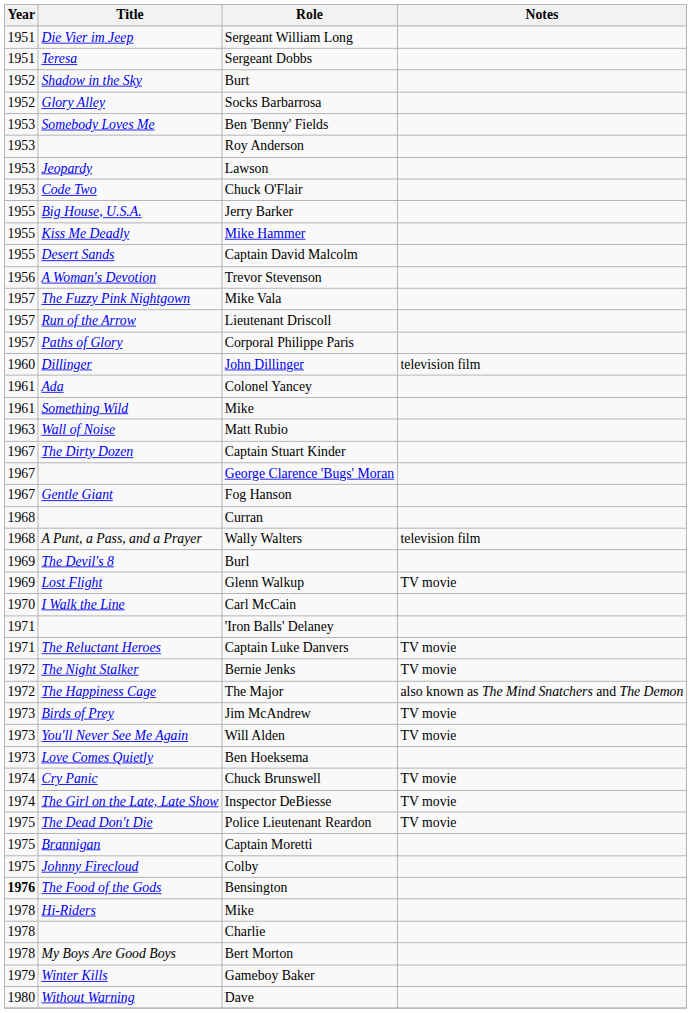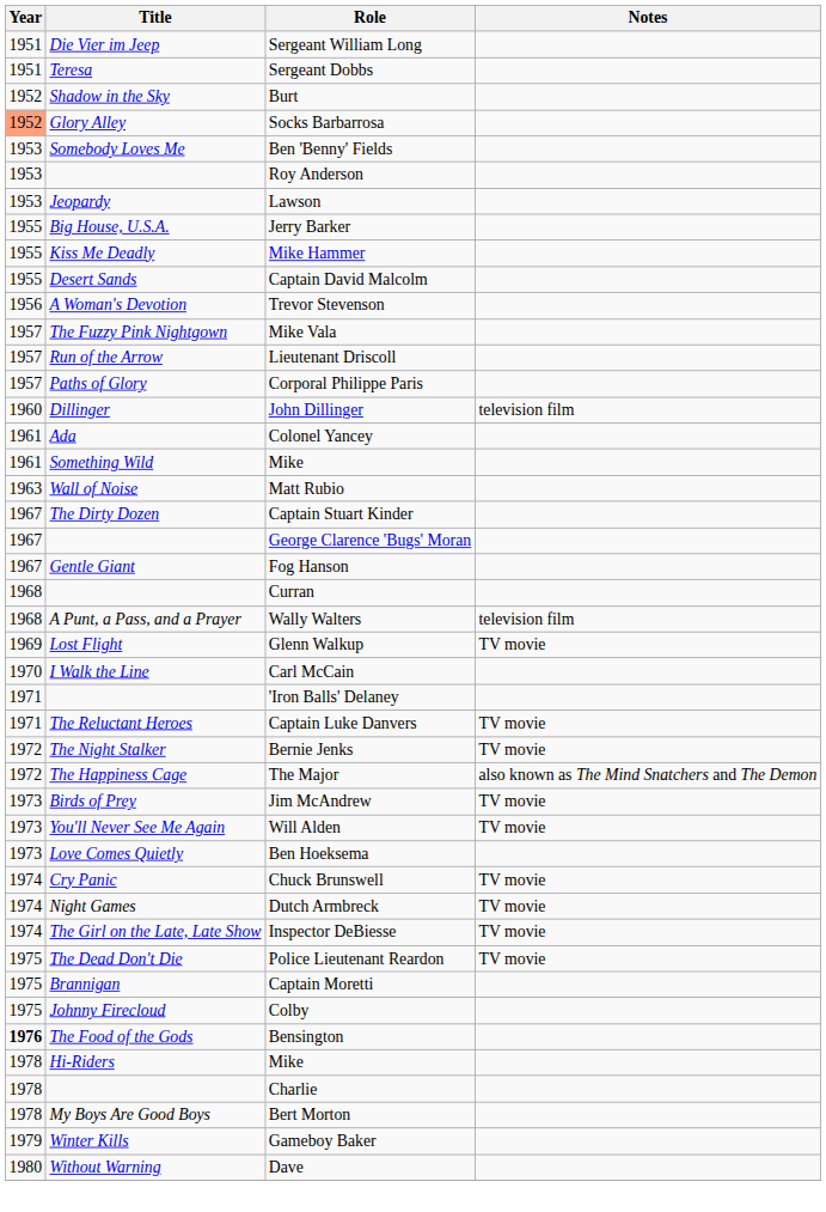Socks Barbarrosa | Year: no background -> lightsalmon background
- row: 1953 | Code Two | Chuck O'Flair
- row: 1969 | The Devil's 8 | Burl
+ row: 1974 | Night Games | Dutch Armbreck | TV movie
